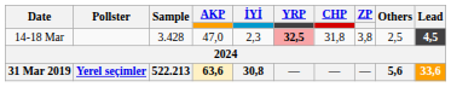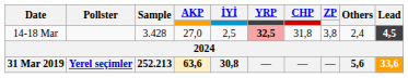14-18 Mar | AKP: 47,0 -> 27,0
14-18 Mar | İYİ: 2,3 -> 2,5
14-18 Mar | Others: 2,5 -> 2,4
31 Mar 2019 | Sample: 522.213 -> 252.213
